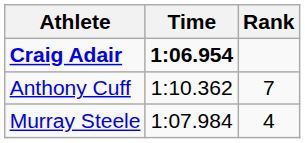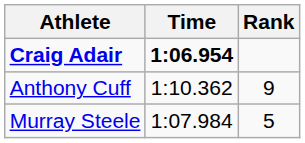Anthony Cuff | Rank: 7 -> 9
Murray Steele | Rank: 4 -> 5
